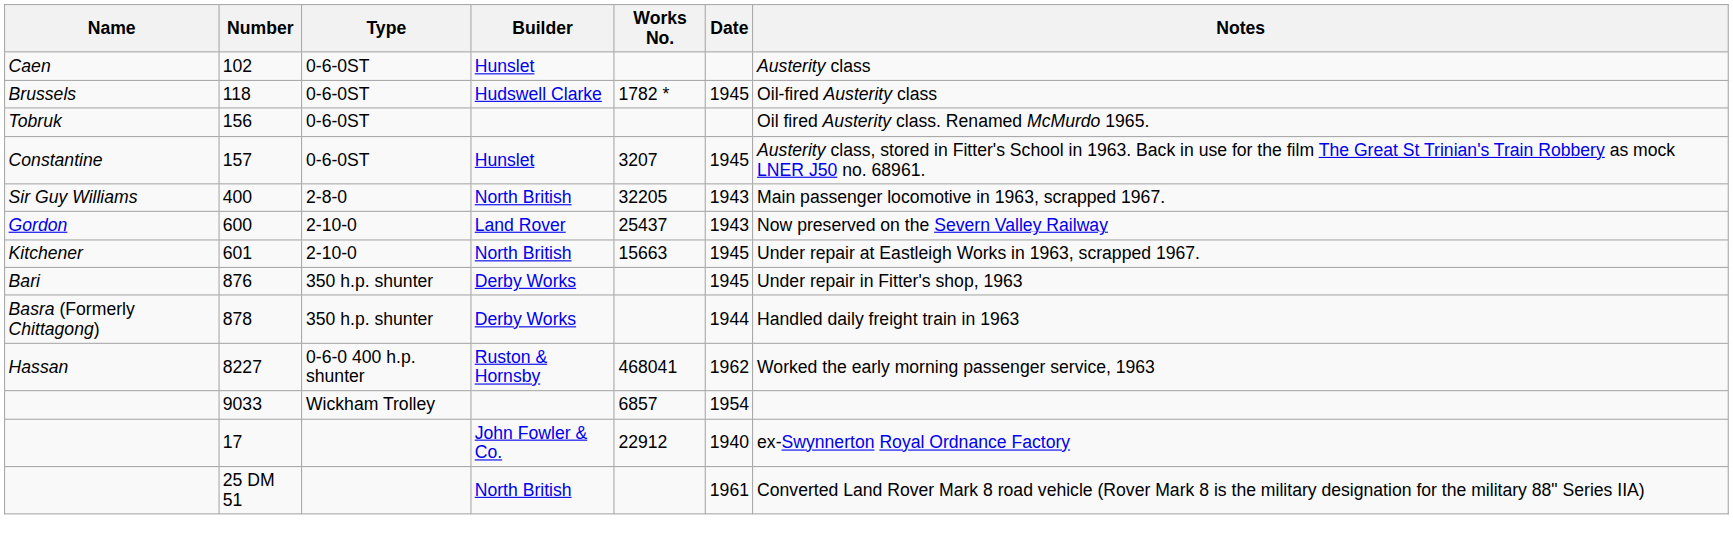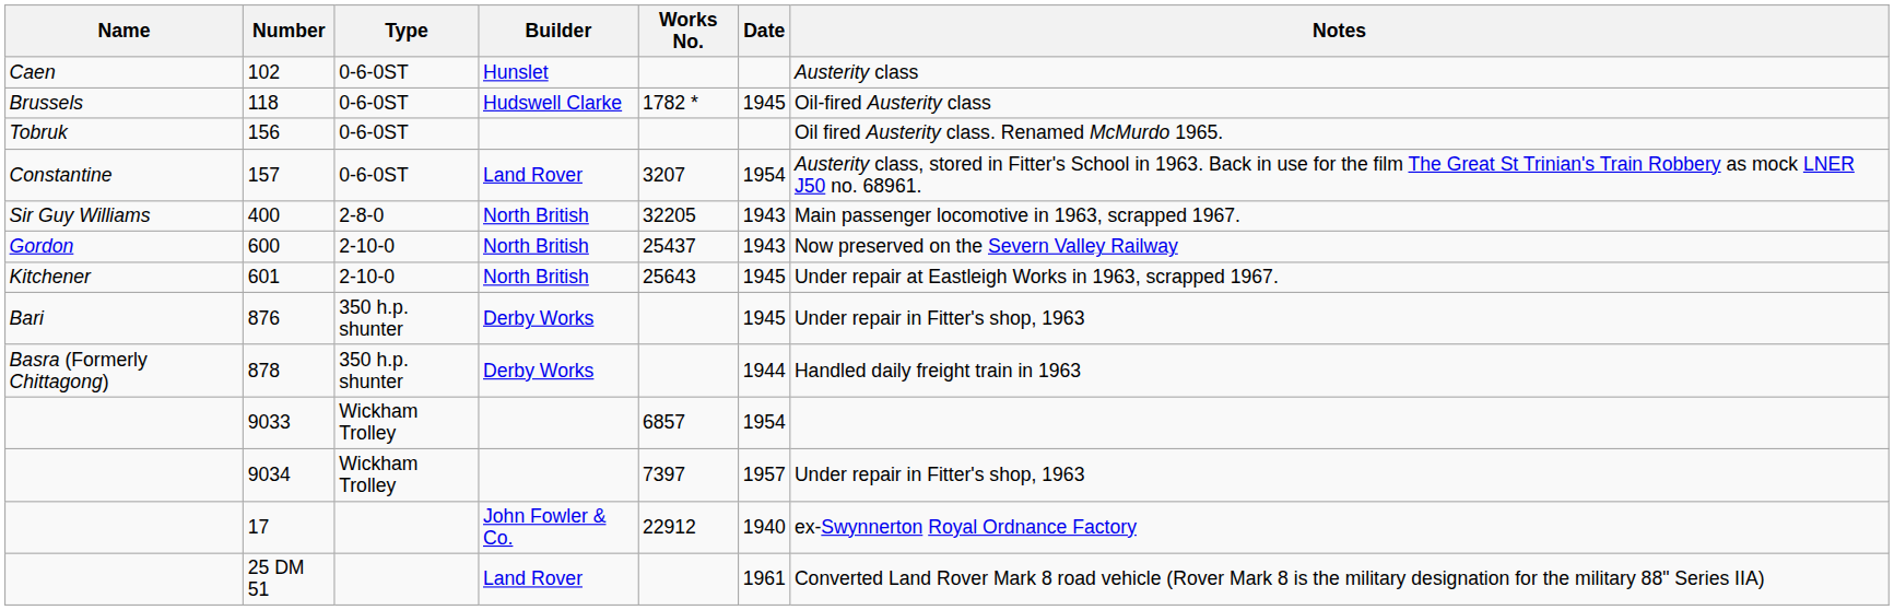157 | Builder: Hunslet -> Land Rover
157 | Date: 1945 -> 1954
600 | Builder: Land Rover -> North British
601 | Works No.: 15663 -> 25643
- row: Hassan | 8227 | 0-6-0 400 h.p. shunter | Ruston & Hornsby | 468041 | 1962 | Worked the early morning passenger service, 1963
+ row: 9034 | Wickham Trolley | 7397 | 1957 | Under repair in Fitter's shop, 1963
25 DM 51 | Builder: North British -> Land Rover
